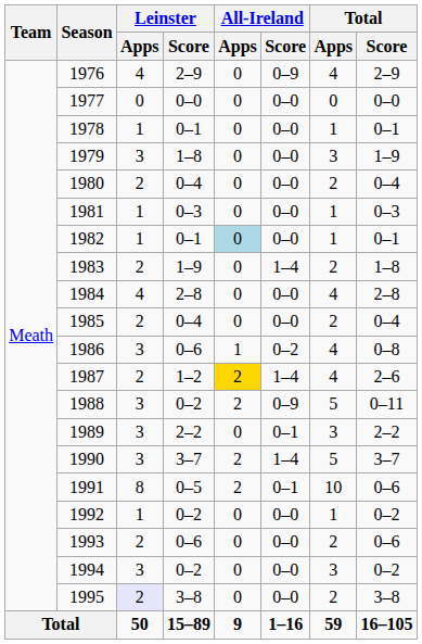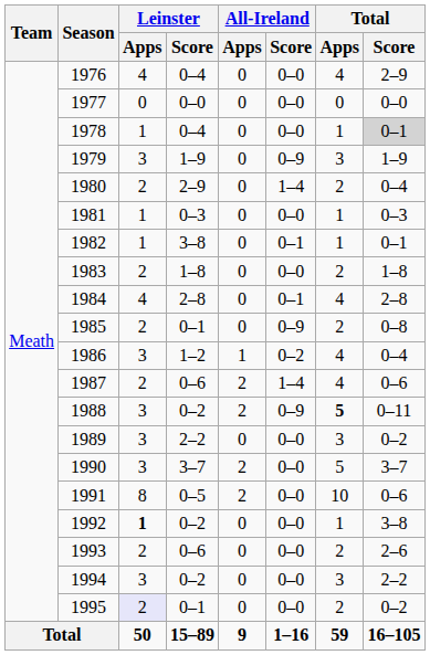1976 | Leinster / Score: 2–9 -> 0–4
1976 | All-Ireland / Score: 0–9 -> 0–0
1978 | Leinster / Score: 0–1 -> 0–4
1978 | Total / Score: no background -> lightgrey background
1979 | Leinster / Score: 1–8 -> 1–9
1979 | All-Ireland / Score: 0–0 -> 0–9
1980 | Leinster / Score: 0–4 -> 2–9
1980 | All-Ireland / Score: 0–0 -> 1–4
1982 | Leinster / Score: 0–1 -> 3–8
1982 | All-Ireland / Apps: lightblue background -> no background
1982 | All-Ireland / Score: 0–0 -> 0–1
1983 | Leinster / Score: 1–9 -> 1–8
1983 | All-Ireland / Score: 1–4 -> 0–0
1984 | All-Ireland / Score: 0–0 -> 0–1
1985 | Leinster / Score: 0–4 -> 0–1
1985 | All-Ireland / Score: 0–0 -> 0–9
1985 | Total / Score: 0–4 -> 0–8
1986 | Leinster / Score: 0–6 -> 1–2
1986 | Total / Score: 0–8 -> 0–4
1987 | Leinster / Score: 1–2 -> 0–6
1987 | All-Ireland / Apps: gold background -> no background
1987 | Total / Score: 2–6 -> 0–6
1988 | Total / Apps: normal -> bold
1989 | All-Ireland / Score: 0–1 -> 0–0
1989 | Total / Score: 2–2 -> 0–2
1990 | All-Ireland / Score: 1–4 -> 0–0
1991 | All-Ireland / Score: 0–1 -> 0–0
1992 | Leinster / Apps: normal -> bold
1992 | Total / Score: 0–2 -> 3–8
1993 | Total / Score: 0–6 -> 2–6
1994 | Total / Score: 0–2 -> 2–2
1995 | Leinster / Score: 3–8 -> 0–1
1995 | Total / Score: 3–8 -> 0–2
